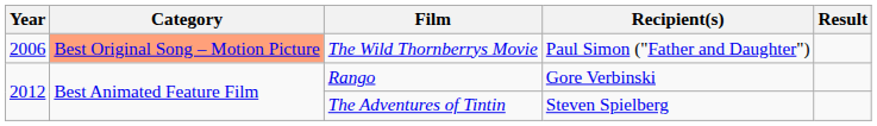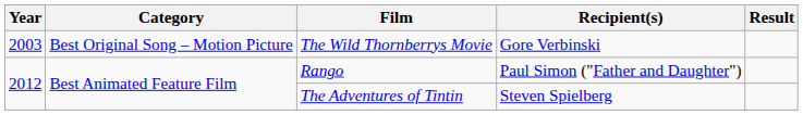The Wild Thornberrys Movie | Year: 2006 -> 2003
The Wild Thornberrys Movie | Category: lightsalmon background -> no background
The Wild Thornberrys Movie | Recipient(s): Paul Simon ("Father and Daughter") -> Gore Verbinski
Rango | Recipient(s): Gore Verbinski -> Paul Simon ("Father and Daughter")
